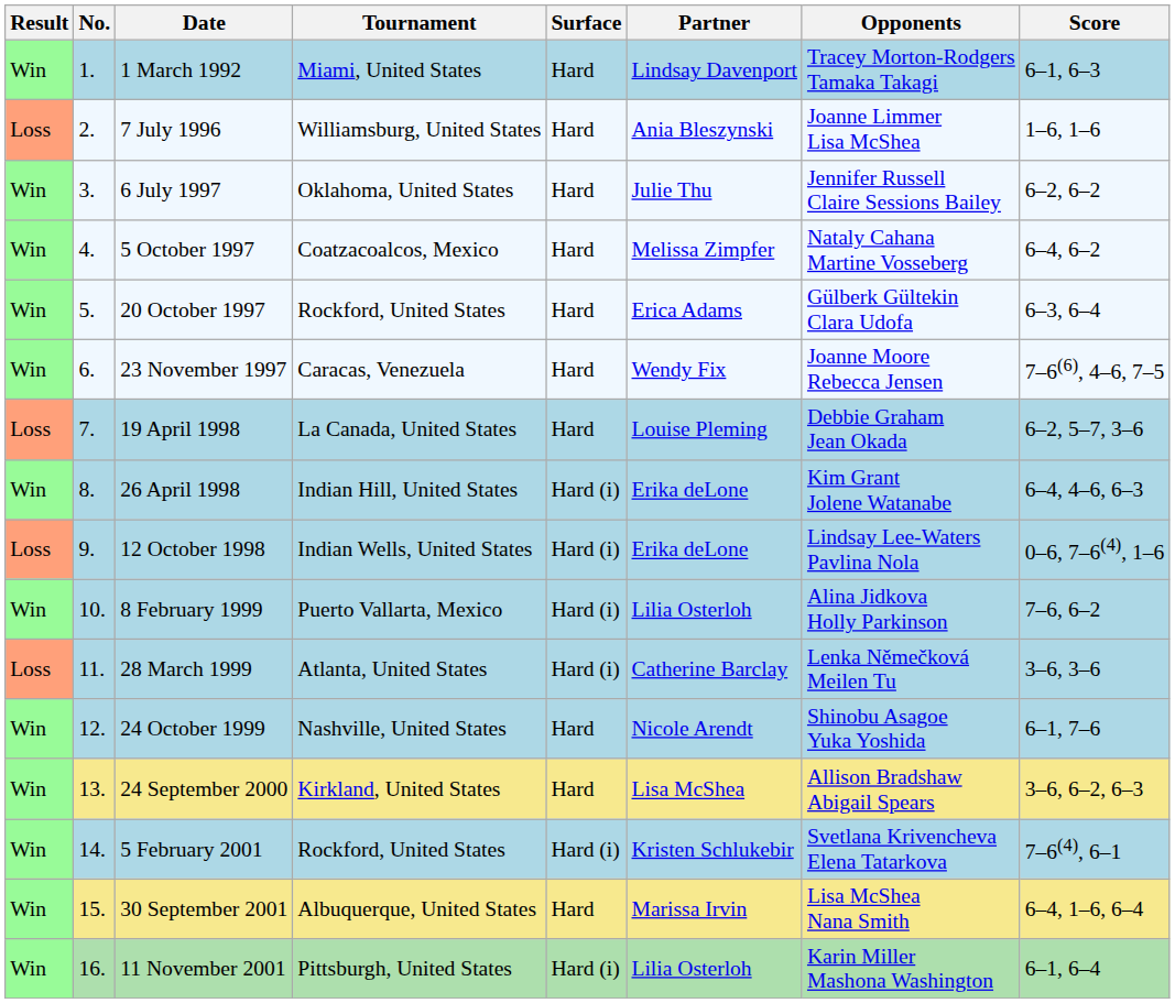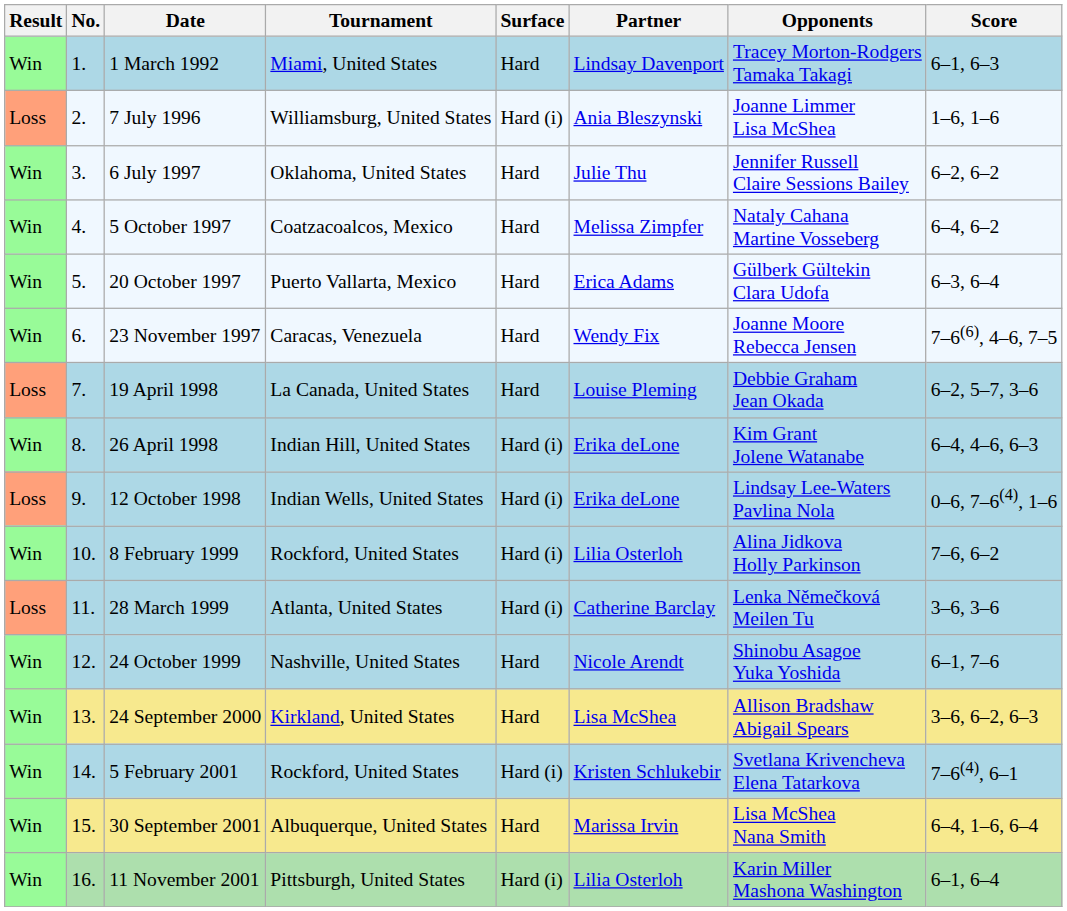7 July 1996 | Surface: Hard -> Hard (i)
20 October 1997 | Tournament: Rockford, United States -> Puerto Vallarta, Mexico
8 February 1999 | Tournament: Puerto Vallarta, Mexico -> Rockford, United States
